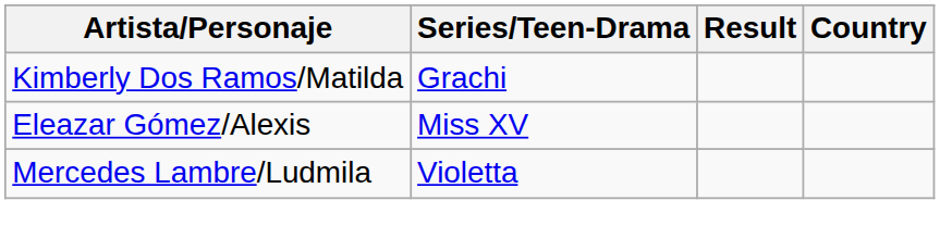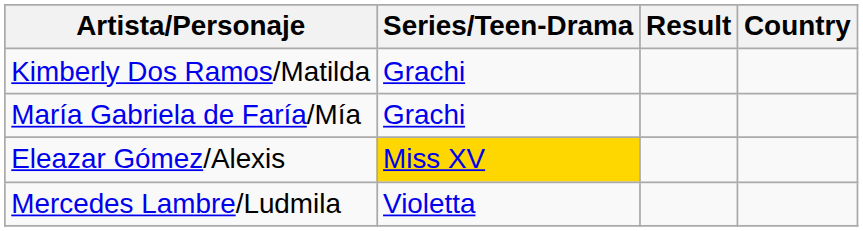+ row: María Gabriela de Faría/Mía | Grachi
Eleazar Gómez/Alexis | Series/Teen-Drama: no background -> gold background
